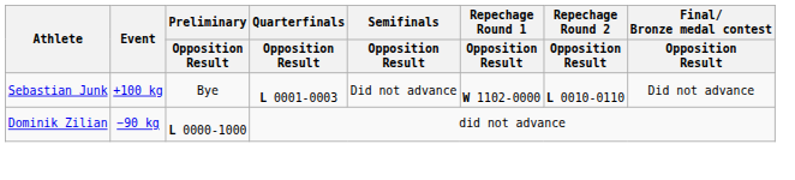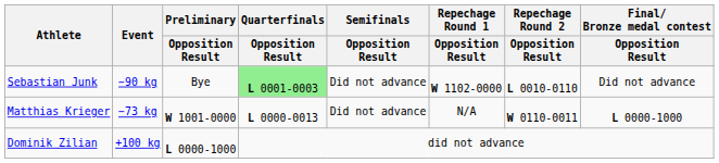Sebastian Junk | Event: +100 kg -> −90 kg
Sebastian Junk | Quarterfinals / Opposition Result: no background -> lightgreen background
+ row: Matthias Krieger | −73 kg | W 1001-0000 | L 0000-0013 | Did not advance | N/A | W 0110-0011 | L 0000-1000
Dominik Zilian | Event: −90 kg -> +100 kg
